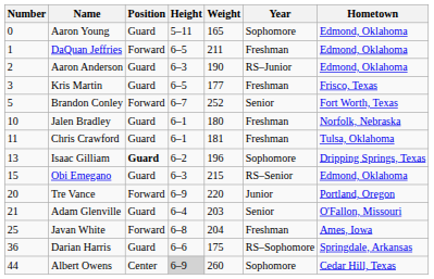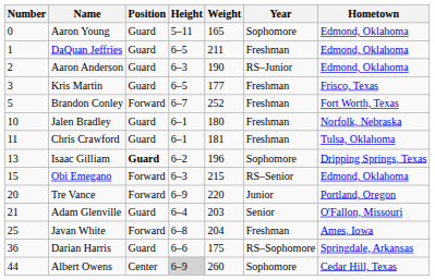DaQuan Jeffries | Position: Forward -> Guard
Brandon Conley | Year: Senior -> Freshman
Obi Emegano | Position: Guard -> Forward
